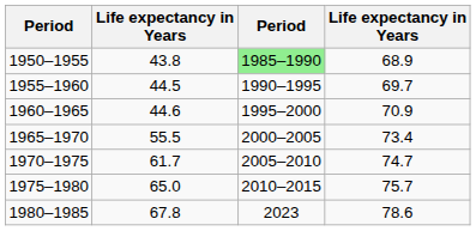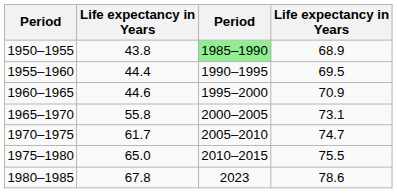1955–1960 | column 2: 44.5 -> 44.4
1955–1960 | column 4: 69.7 -> 69.5
1965–1970 | column 2: 55.5 -> 55.8
1965–1970 | column 4: 73.4 -> 73.1
1975–1980 | column 4: 75.7 -> 75.5
